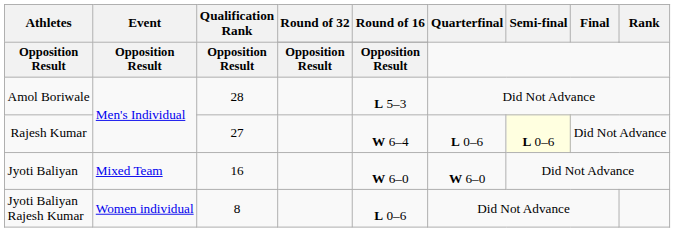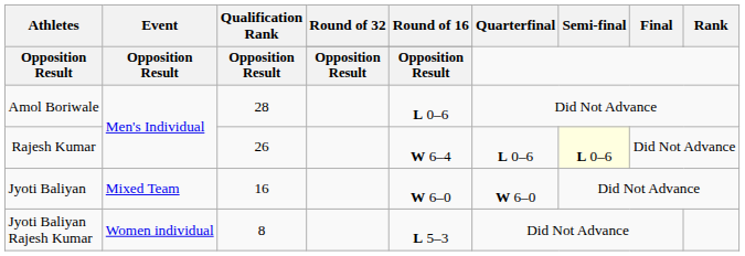Amol Boriwale | Round of 16: L 5–3 -> L 0–6
Rajesh Kumar | Qualification Rank: 27 -> 26
Jyoti Baliyan Rajesh Kumar | Round of 16: L 0–6 -> L 5–3
